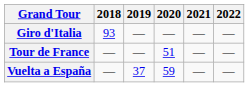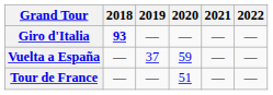Giro d'Italia | 2018: normal -> bold
rows swapped: Tour de France <-> Vuelta a España
